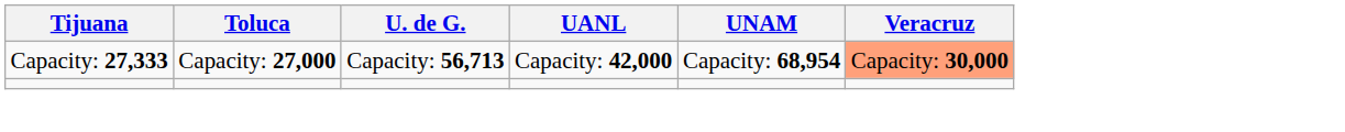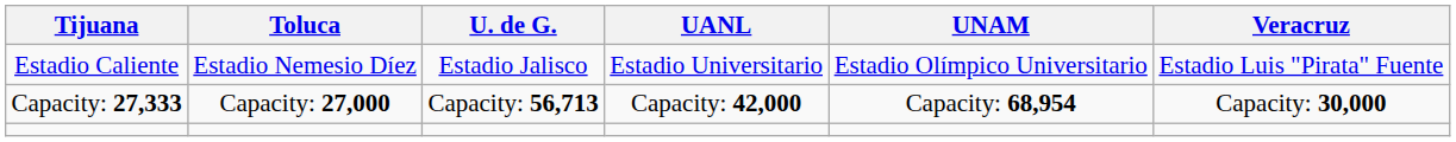+ row: Estadio Caliente | Estadio Nemesio Díez | Estadio Jalisco | Estadio Universitario | Estadio Olímpico Universitario | Estadio Luis "Pirata" Fuente
Capacity: 27,333 | Veracruz: lightsalmon background -> no background
